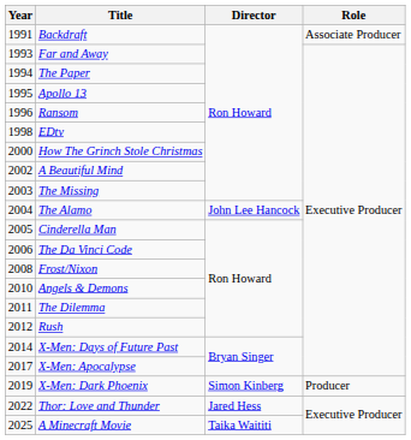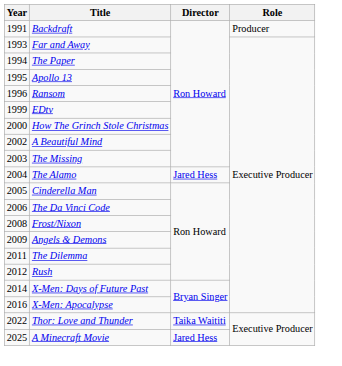Backdraft | Role: Associate Producer -> Producer
EDtv | Year: 1998 -> 1999
The Alamo | Director: John Lee Hancock -> Jared Hess
Angels & Demons | Year: 2010 -> 2009
X-Men: Apocalypse | Year: 2017 -> 2016
- row: 2019 | X-Men: Dark Phoenix | Simon Kinberg | Producer
Thor: Love and Thunder | Director: Jared Hess -> Taika Waititi
A Minecraft Movie | Director: Taika Waititi -> Jared Hess
